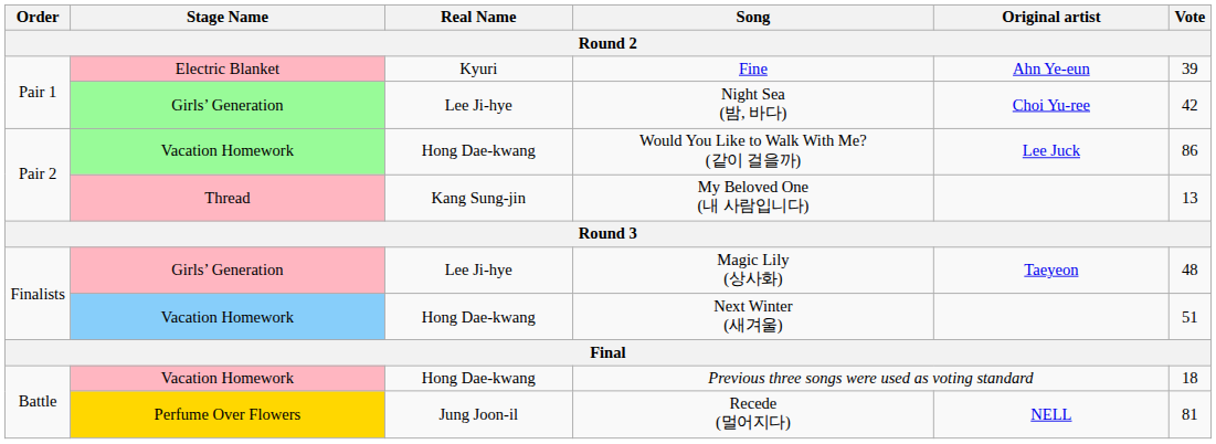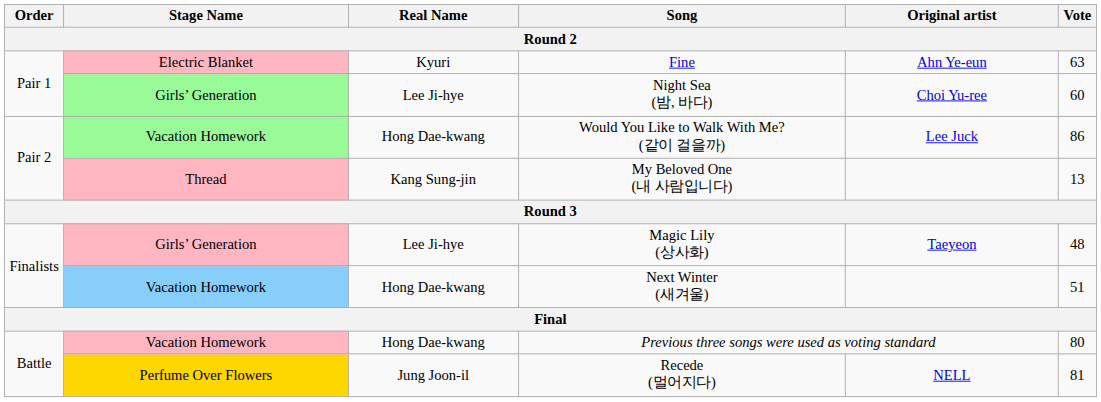Fine | Vote: 39 -> 63
Night Sea (밤, 바다) | Vote: 42 -> 60
Previous three songs were used as voting standard | Vote: 18 -> 80
